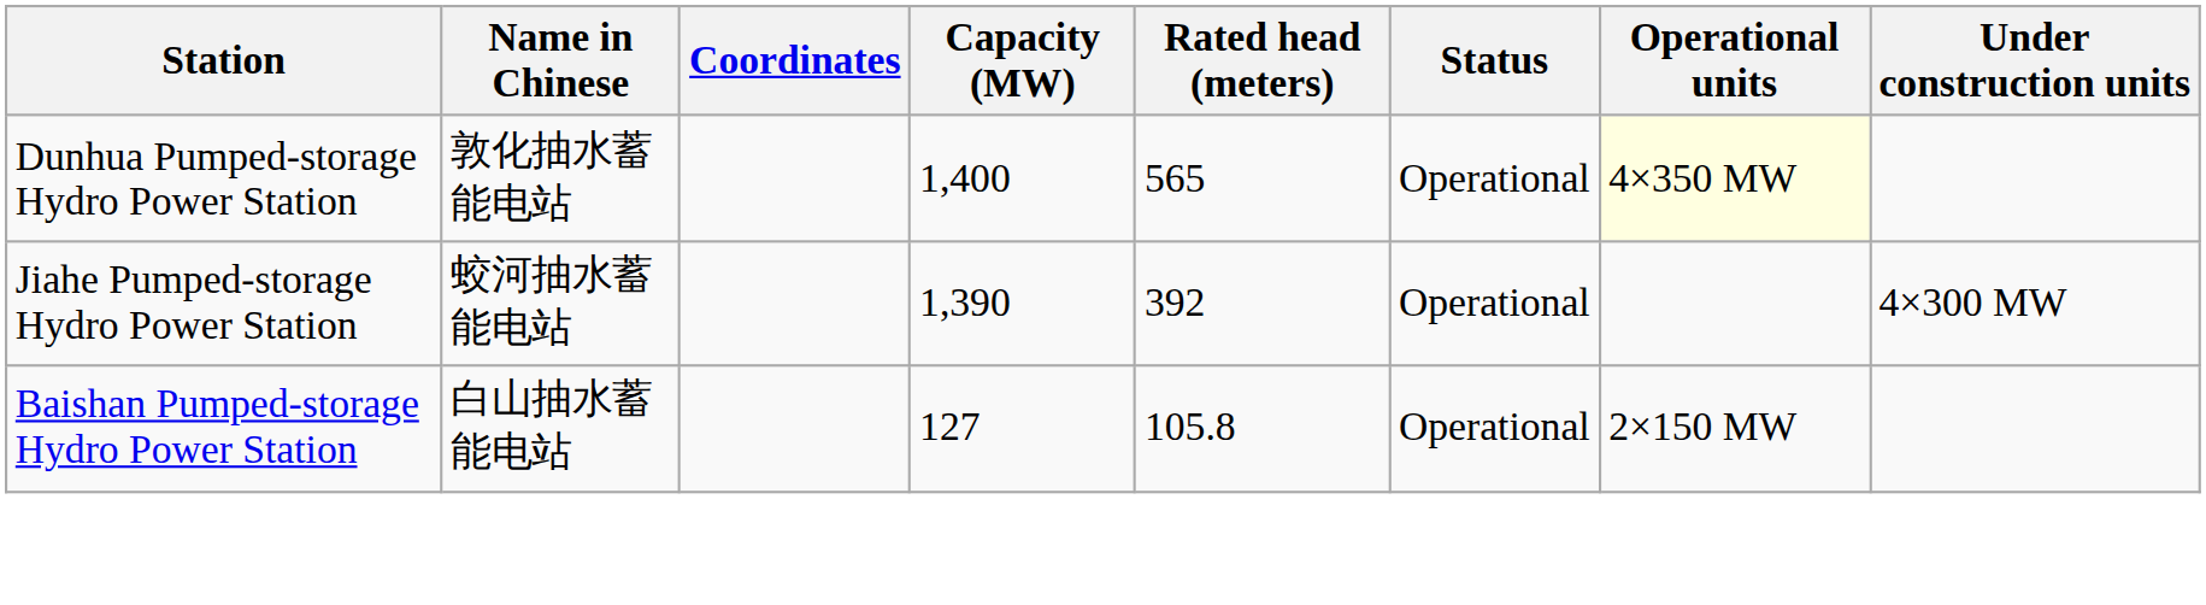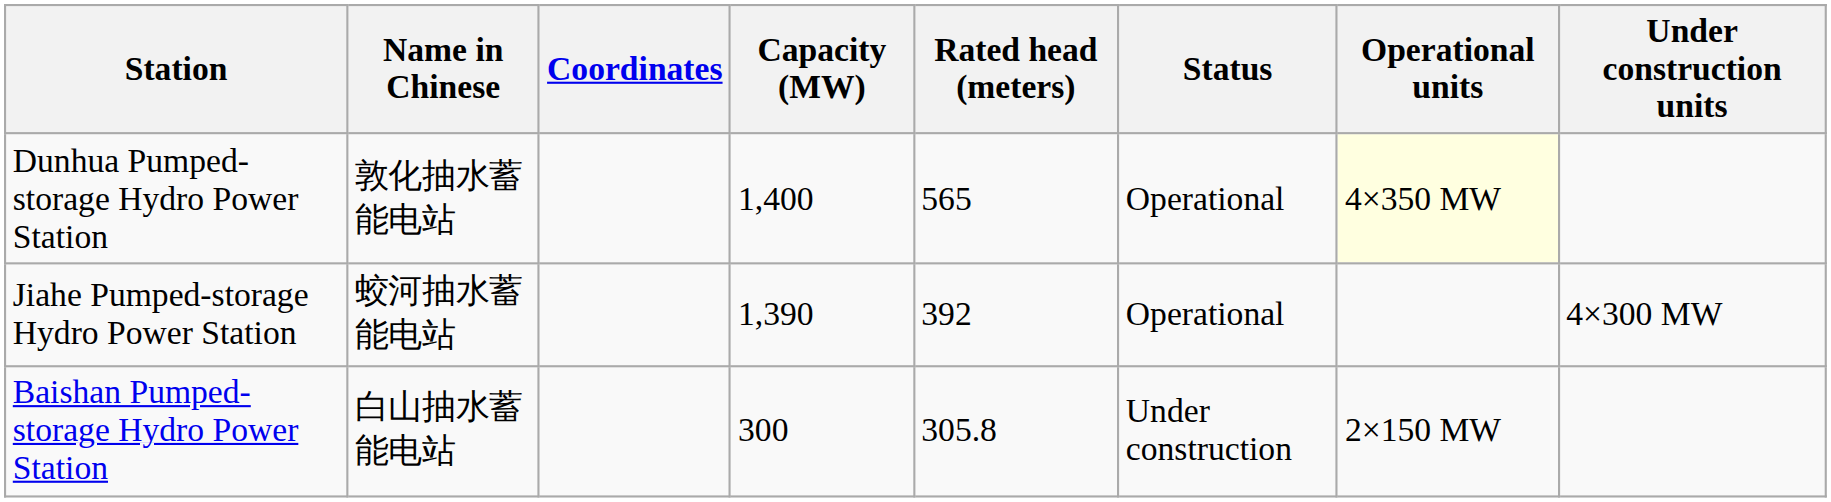Baishan Pumped-storage Hydro Power Station | Capacity (MW): 127 -> 300
Baishan Pumped-storage Hydro Power Station | Rated head (meters): 105.8 -> 305.8
Baishan Pumped-storage Hydro Power Station | Status: Operational -> Under construction
